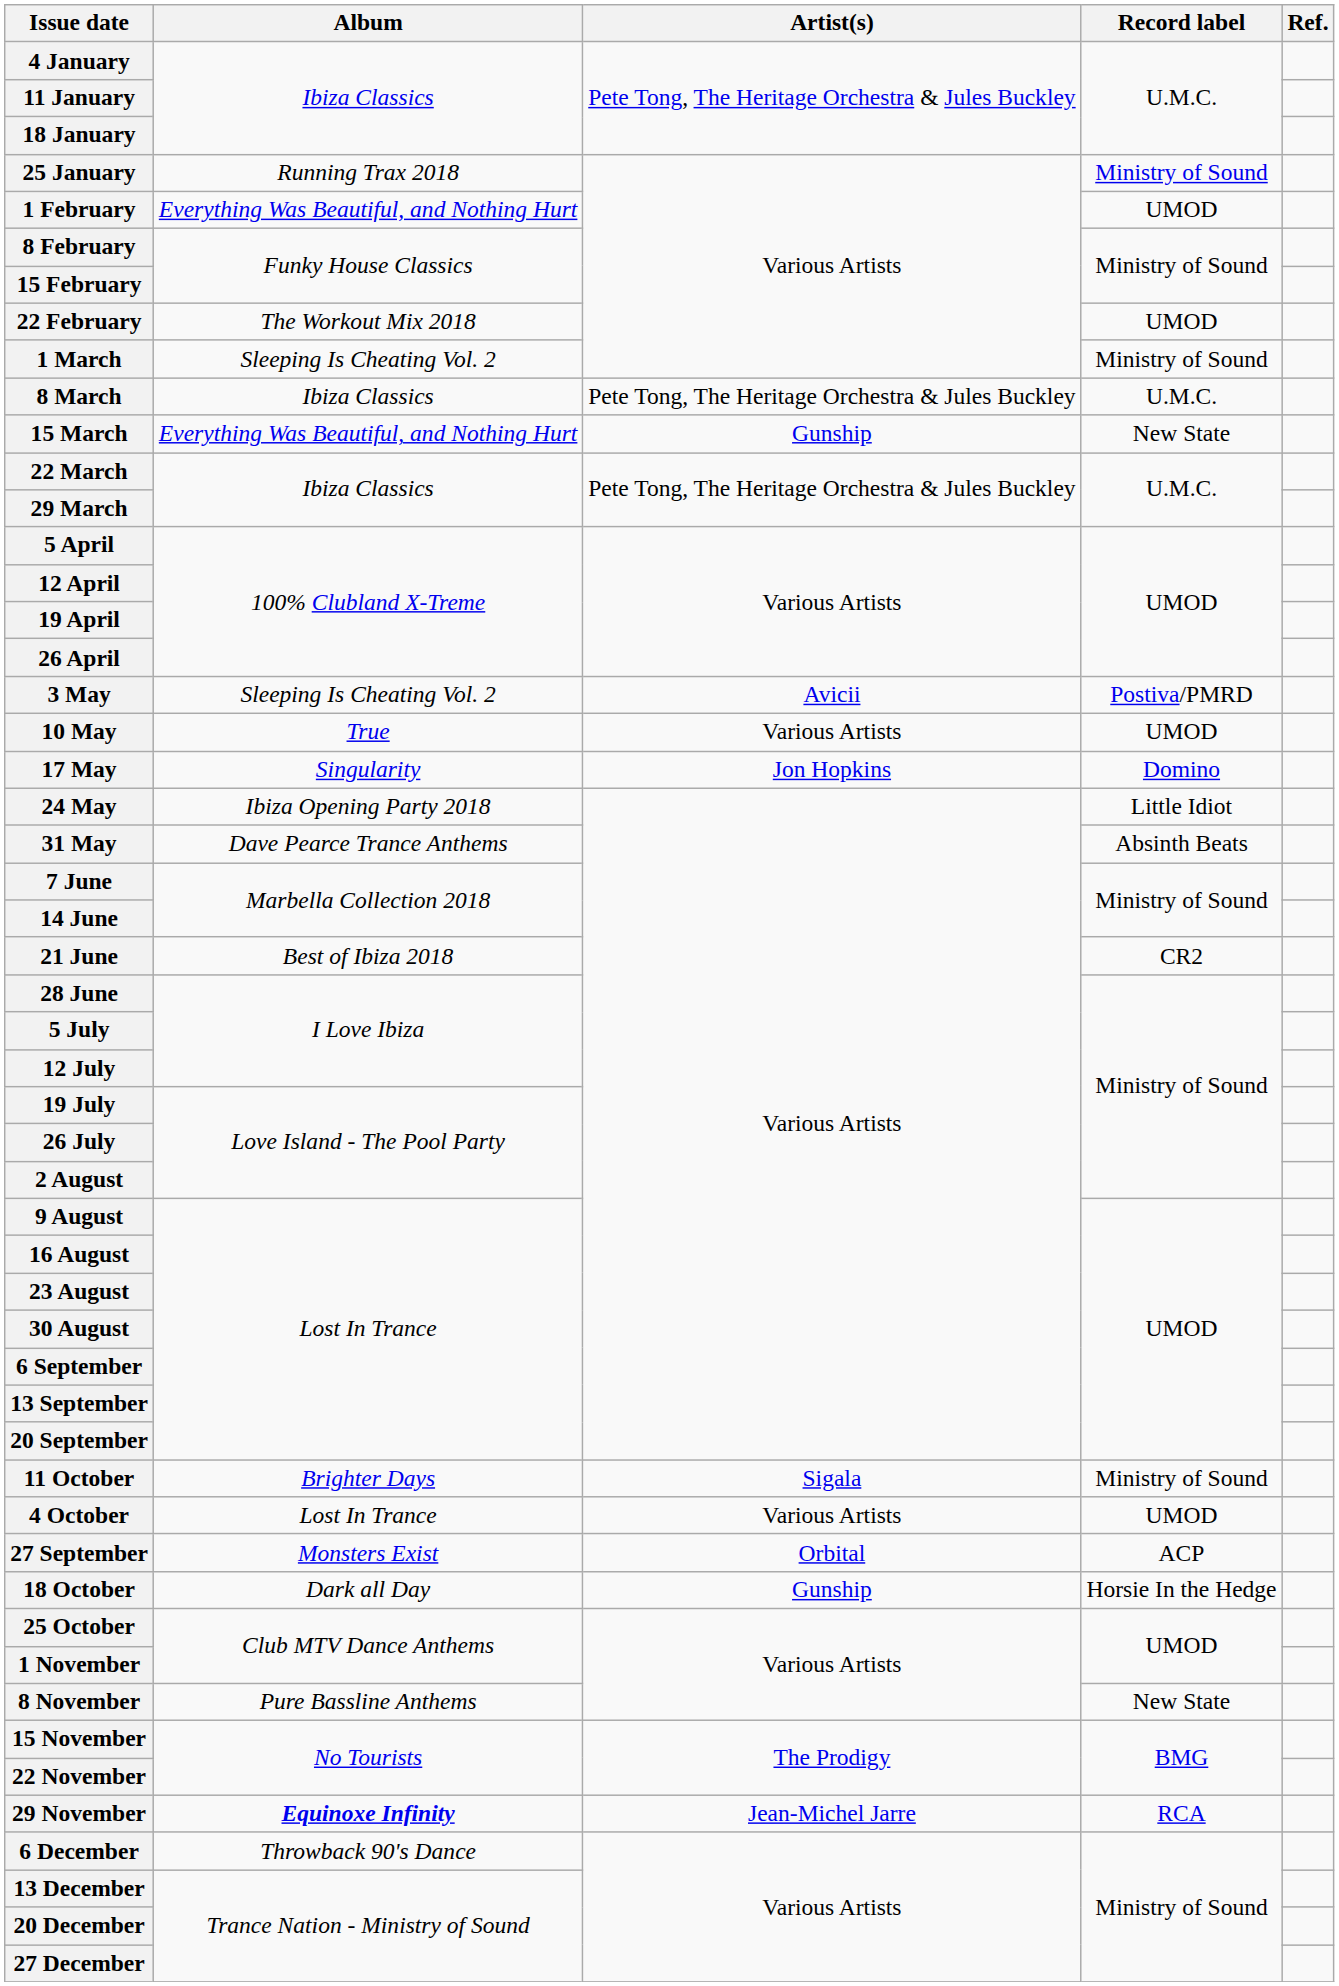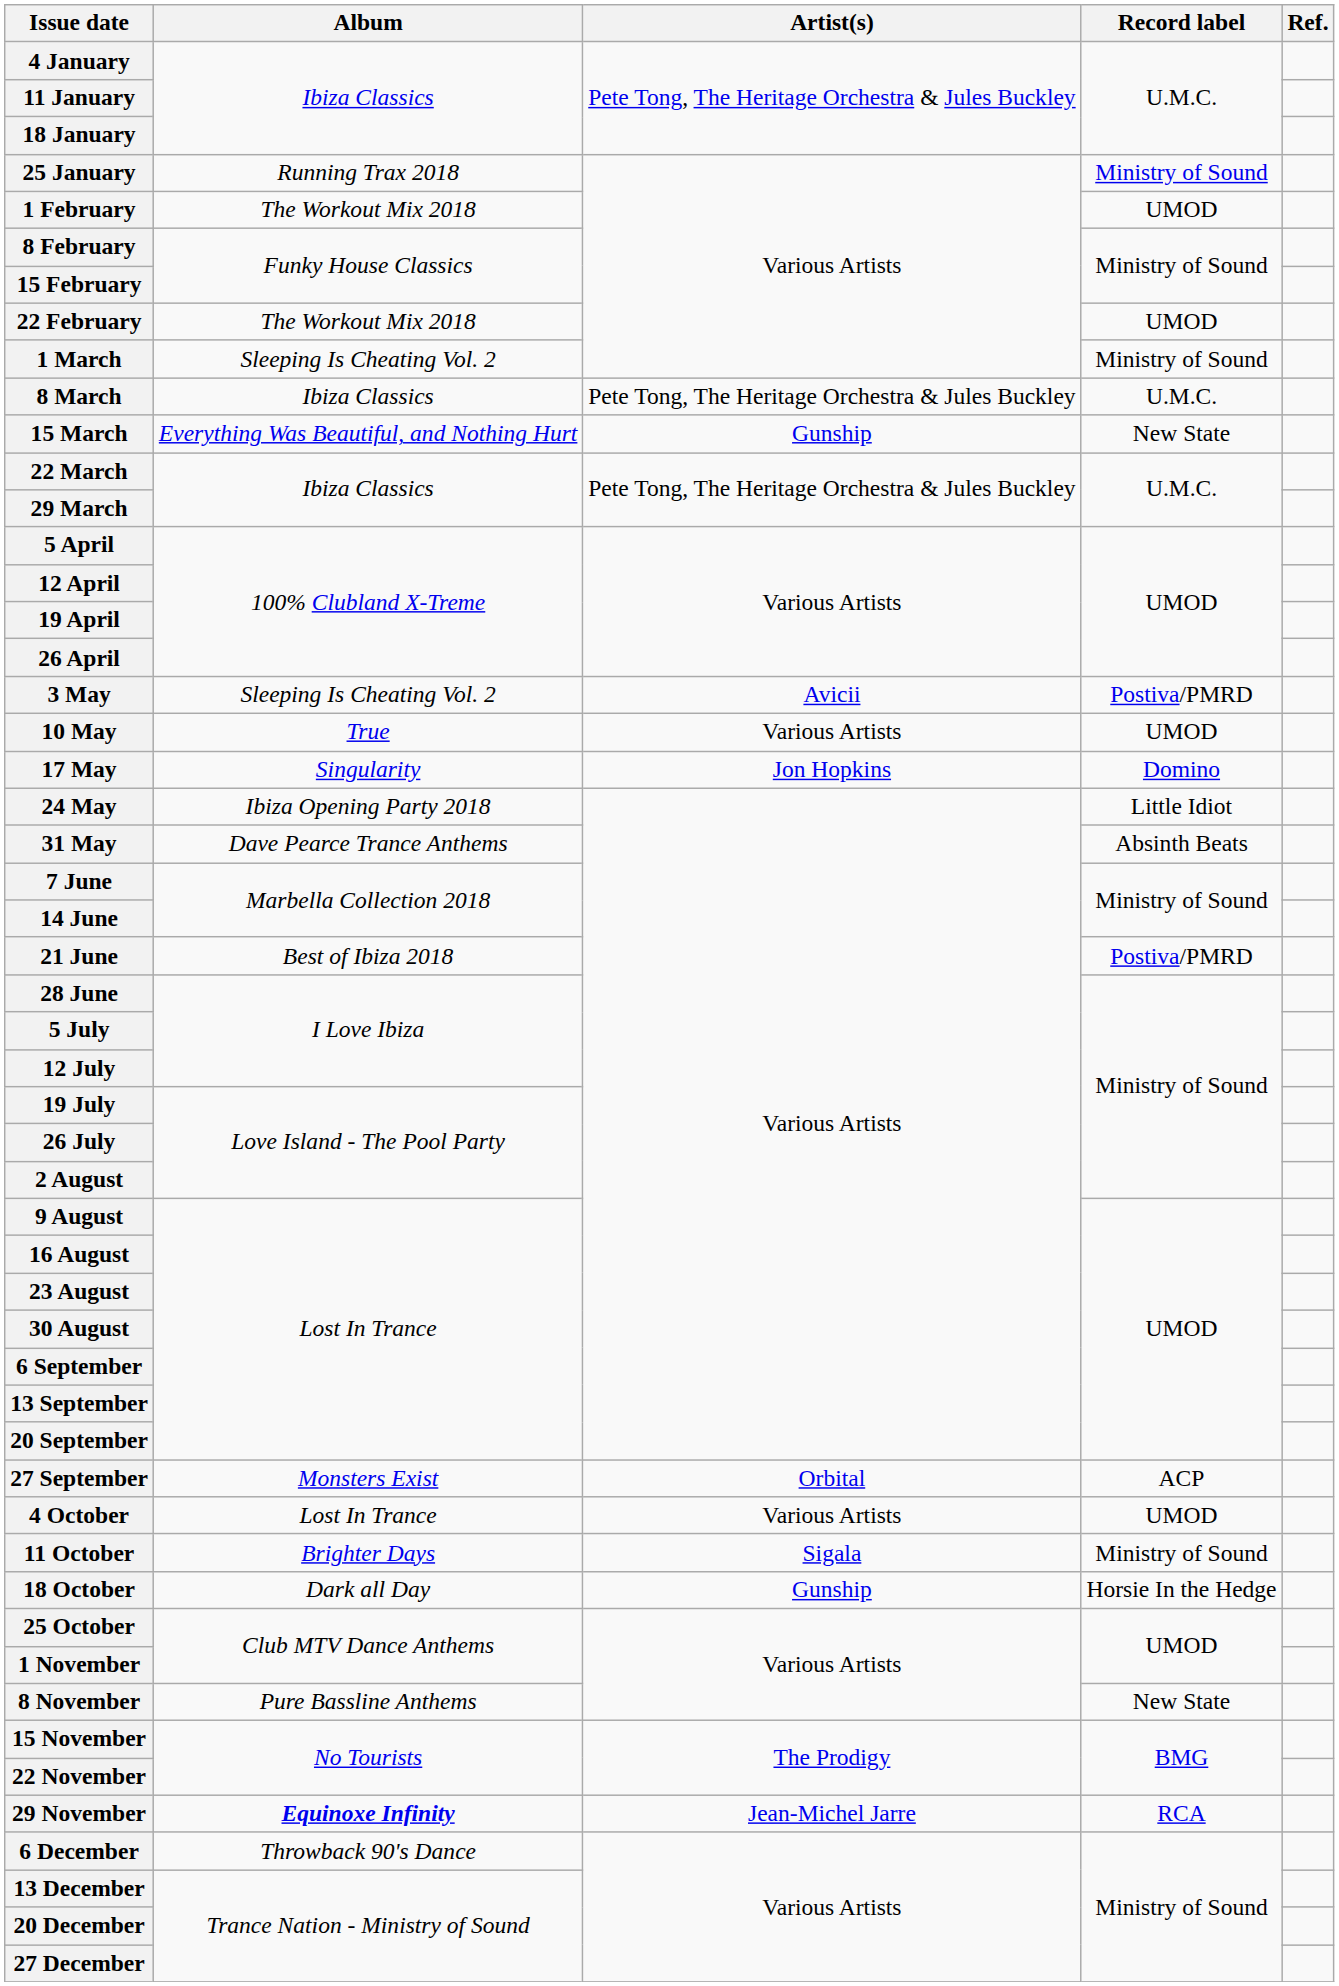1 February | Album: Everything Was Beautiful, and Nothing Hurt -> The Workout Mix 2018
21 June | Record label: CR2 -> Postiva/PMRD
rows swapped: 27 September <-> 11 October
